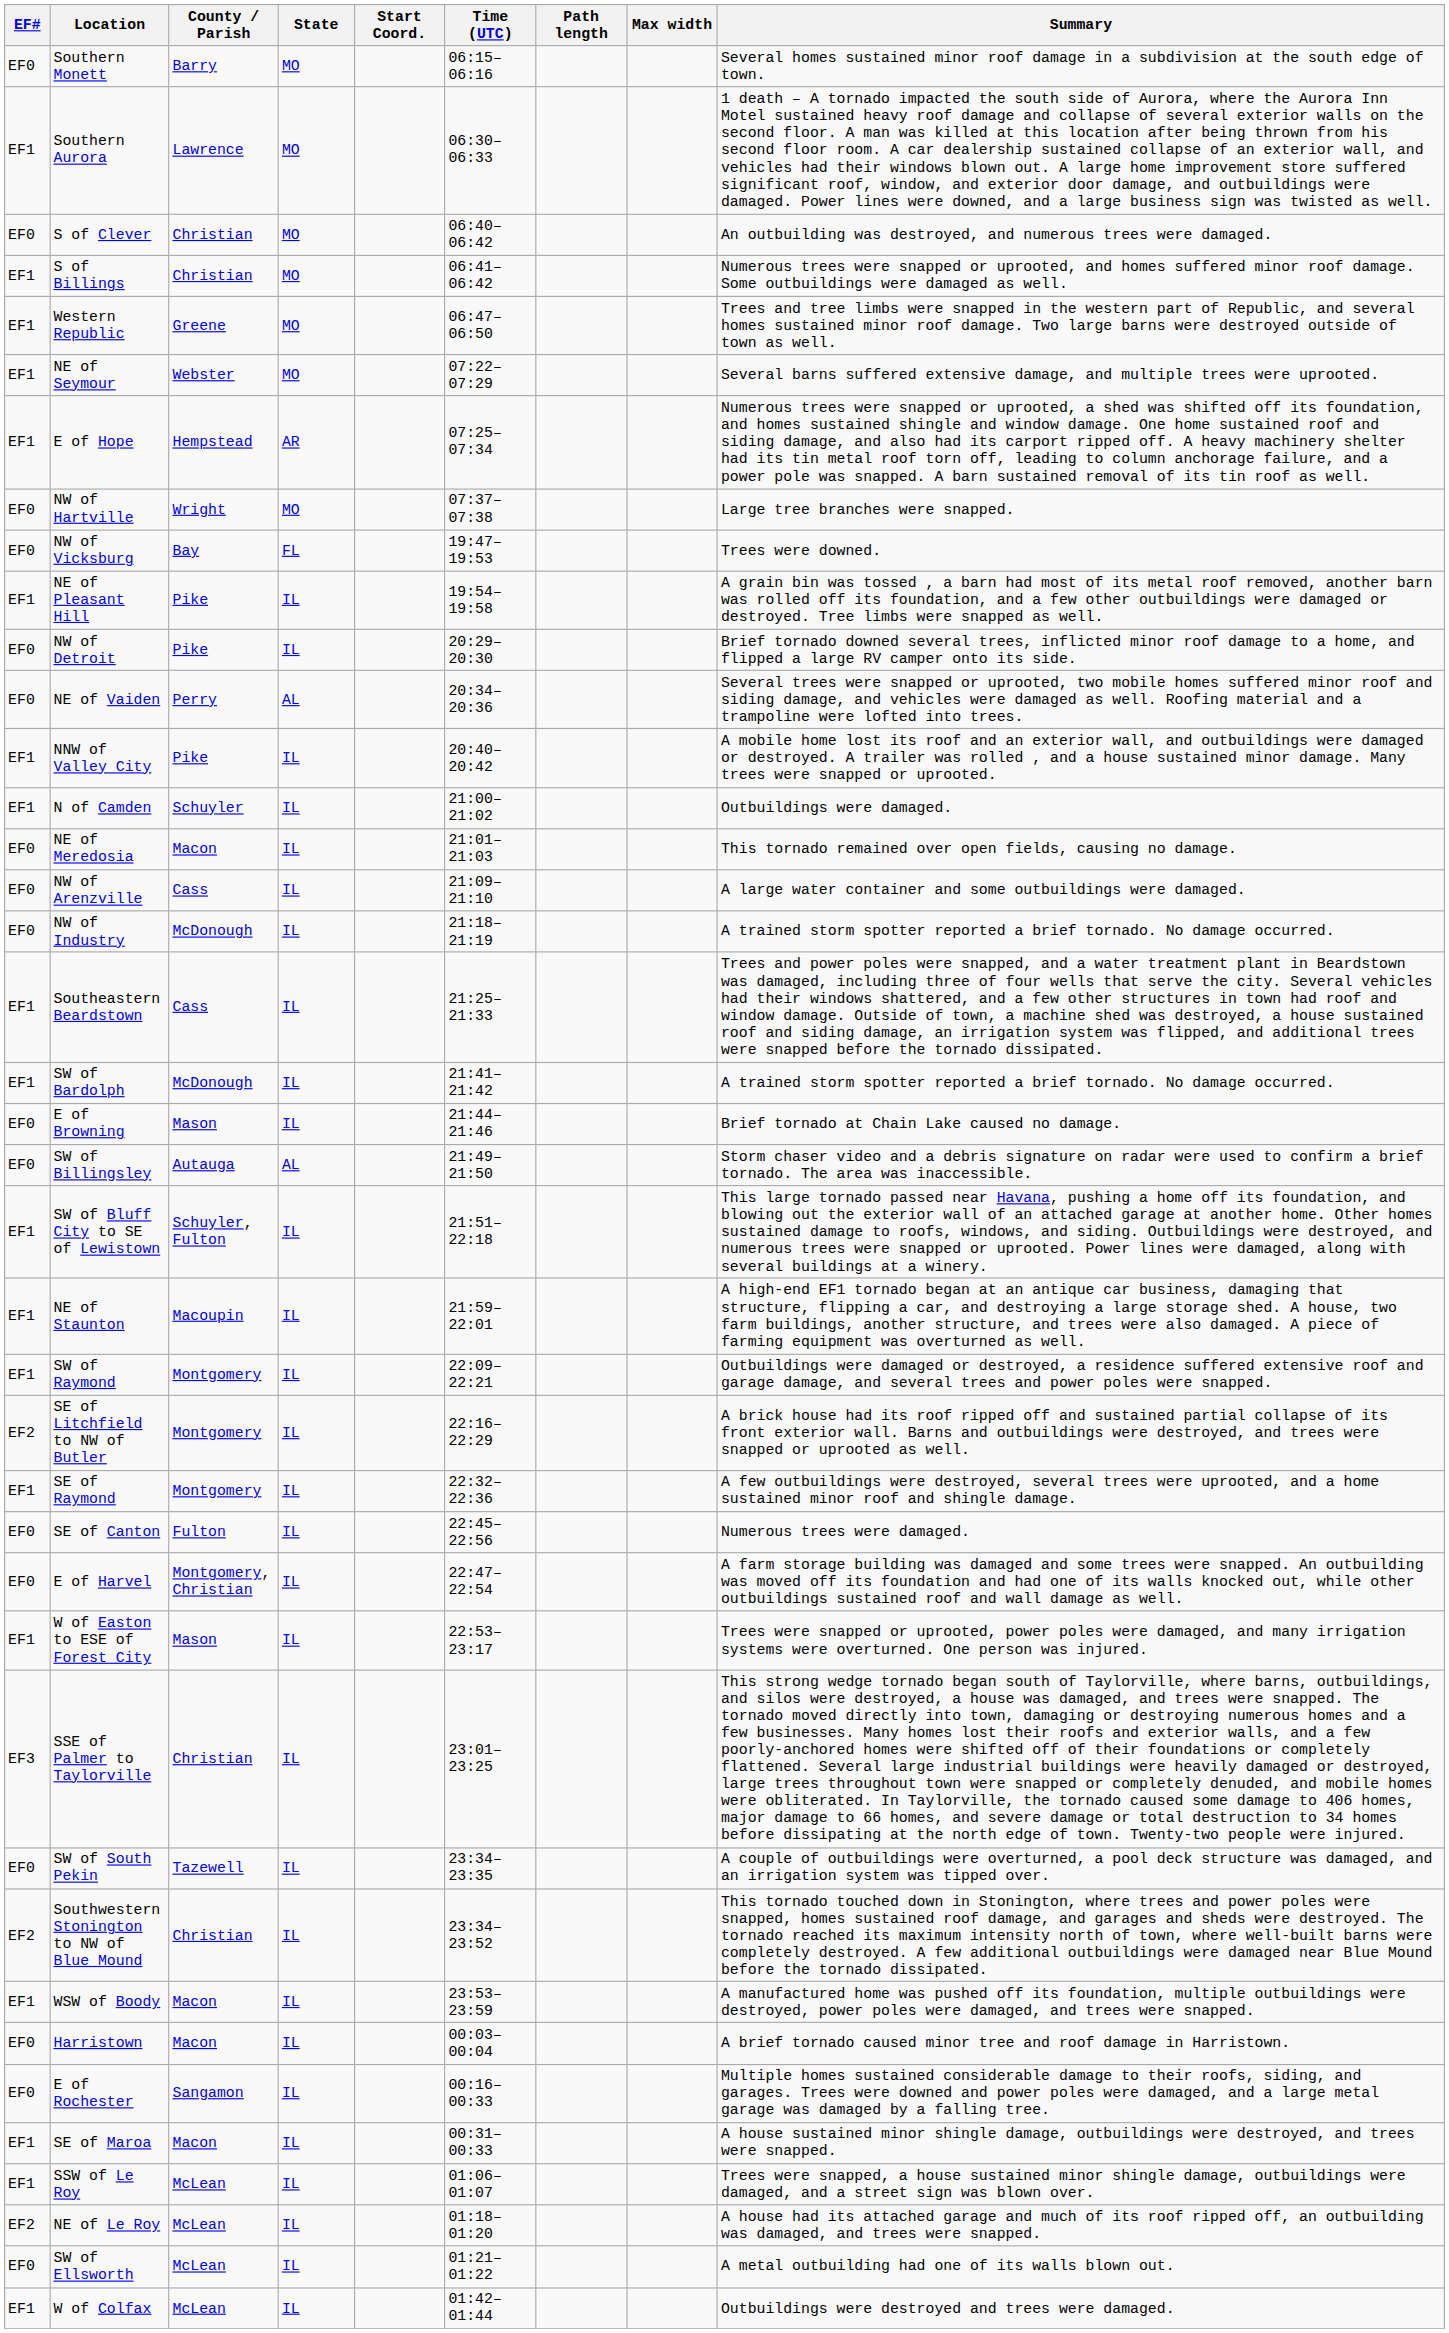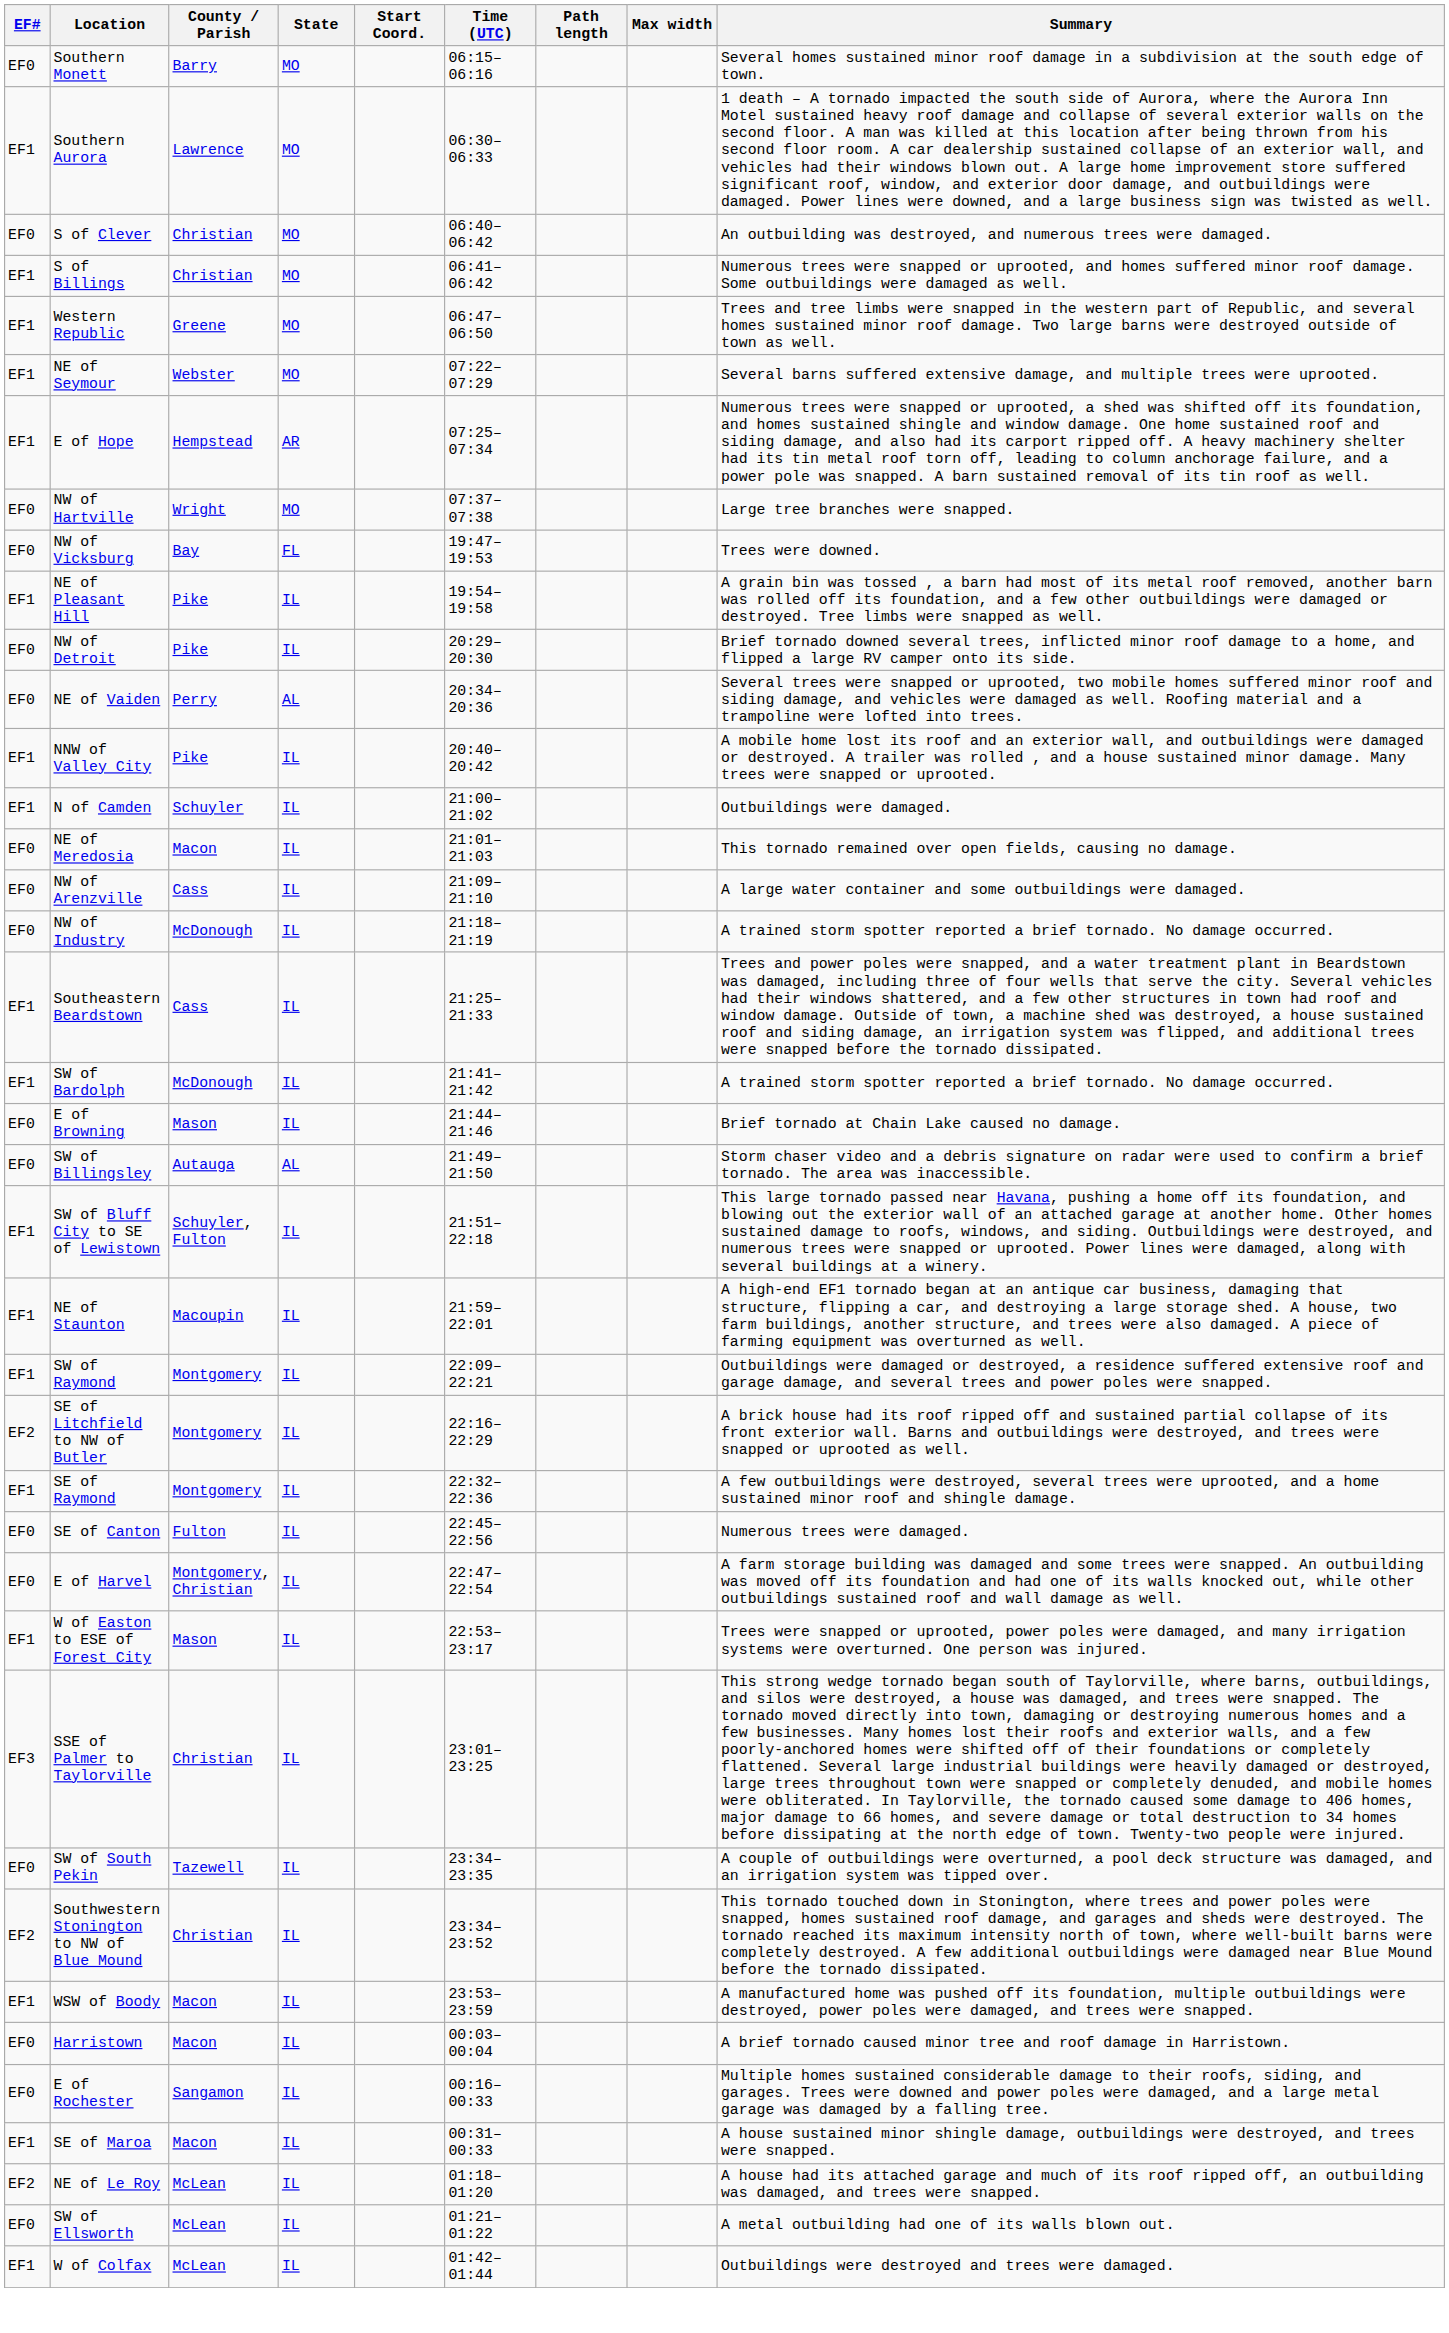- row: EF1 | SSW of Le Roy | McLean | IL | 01:06–01:07 | Trees were snapped, a house sustained minor shingle damage, outbuildings were damaged, and a street sign was blown over.
